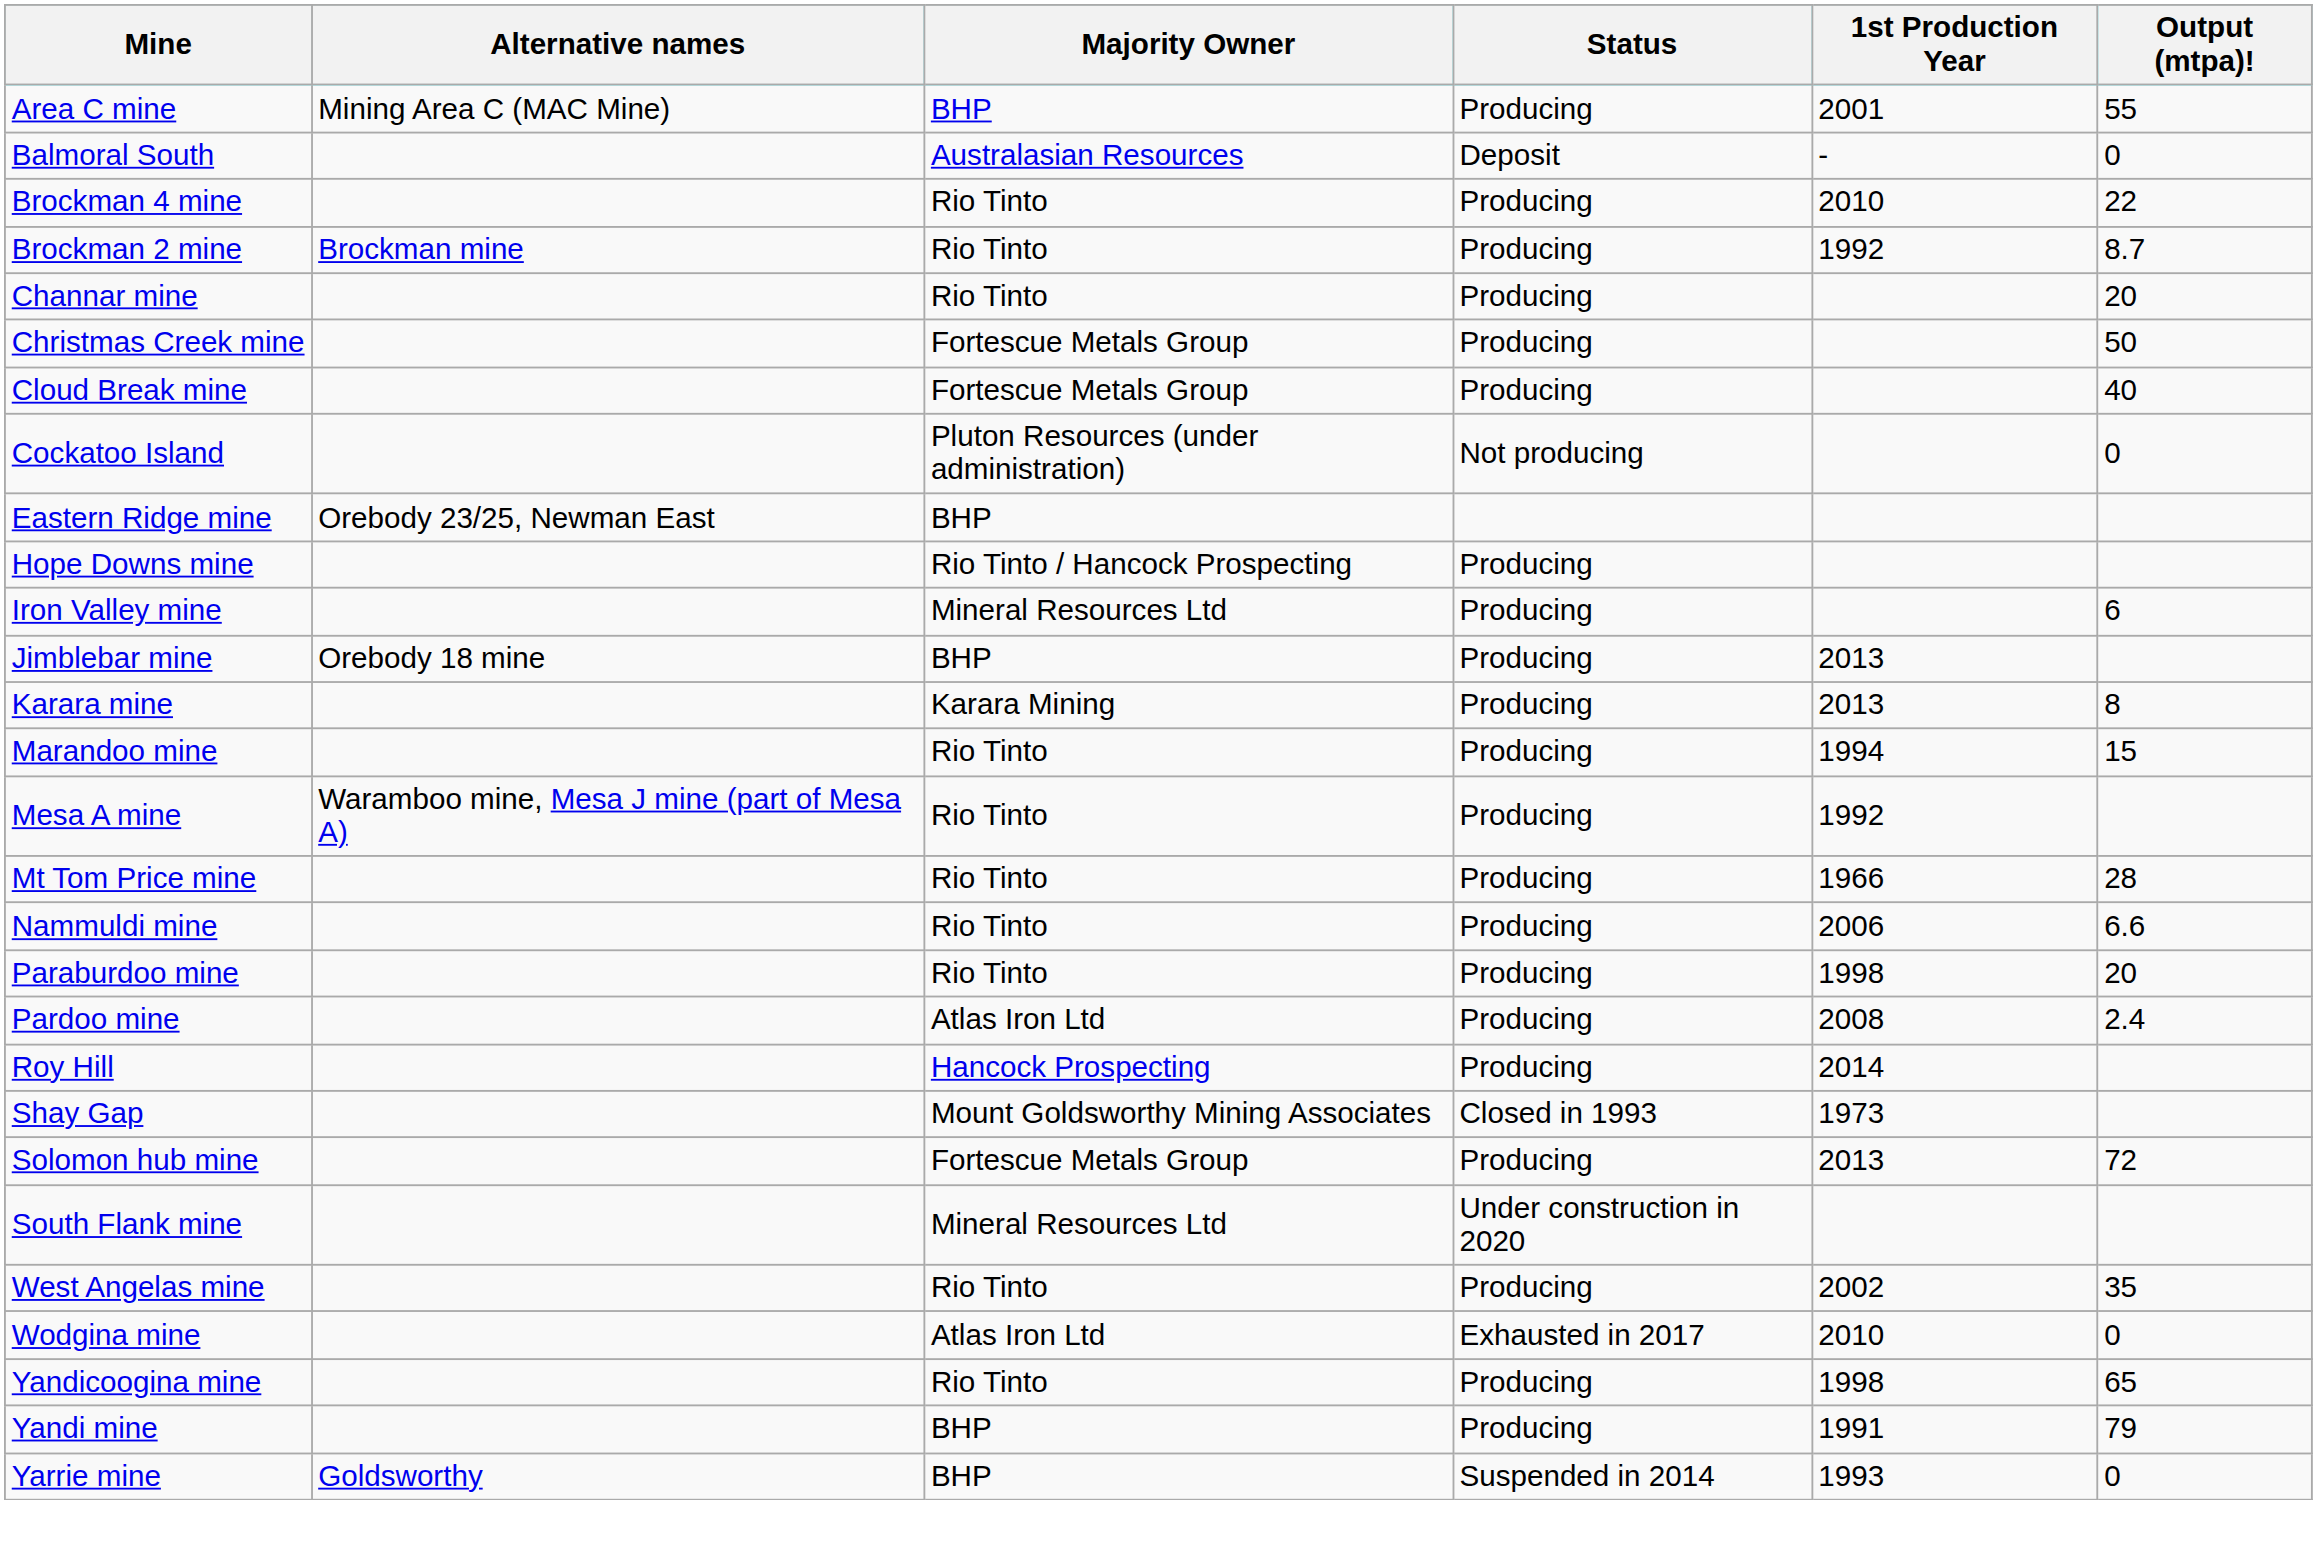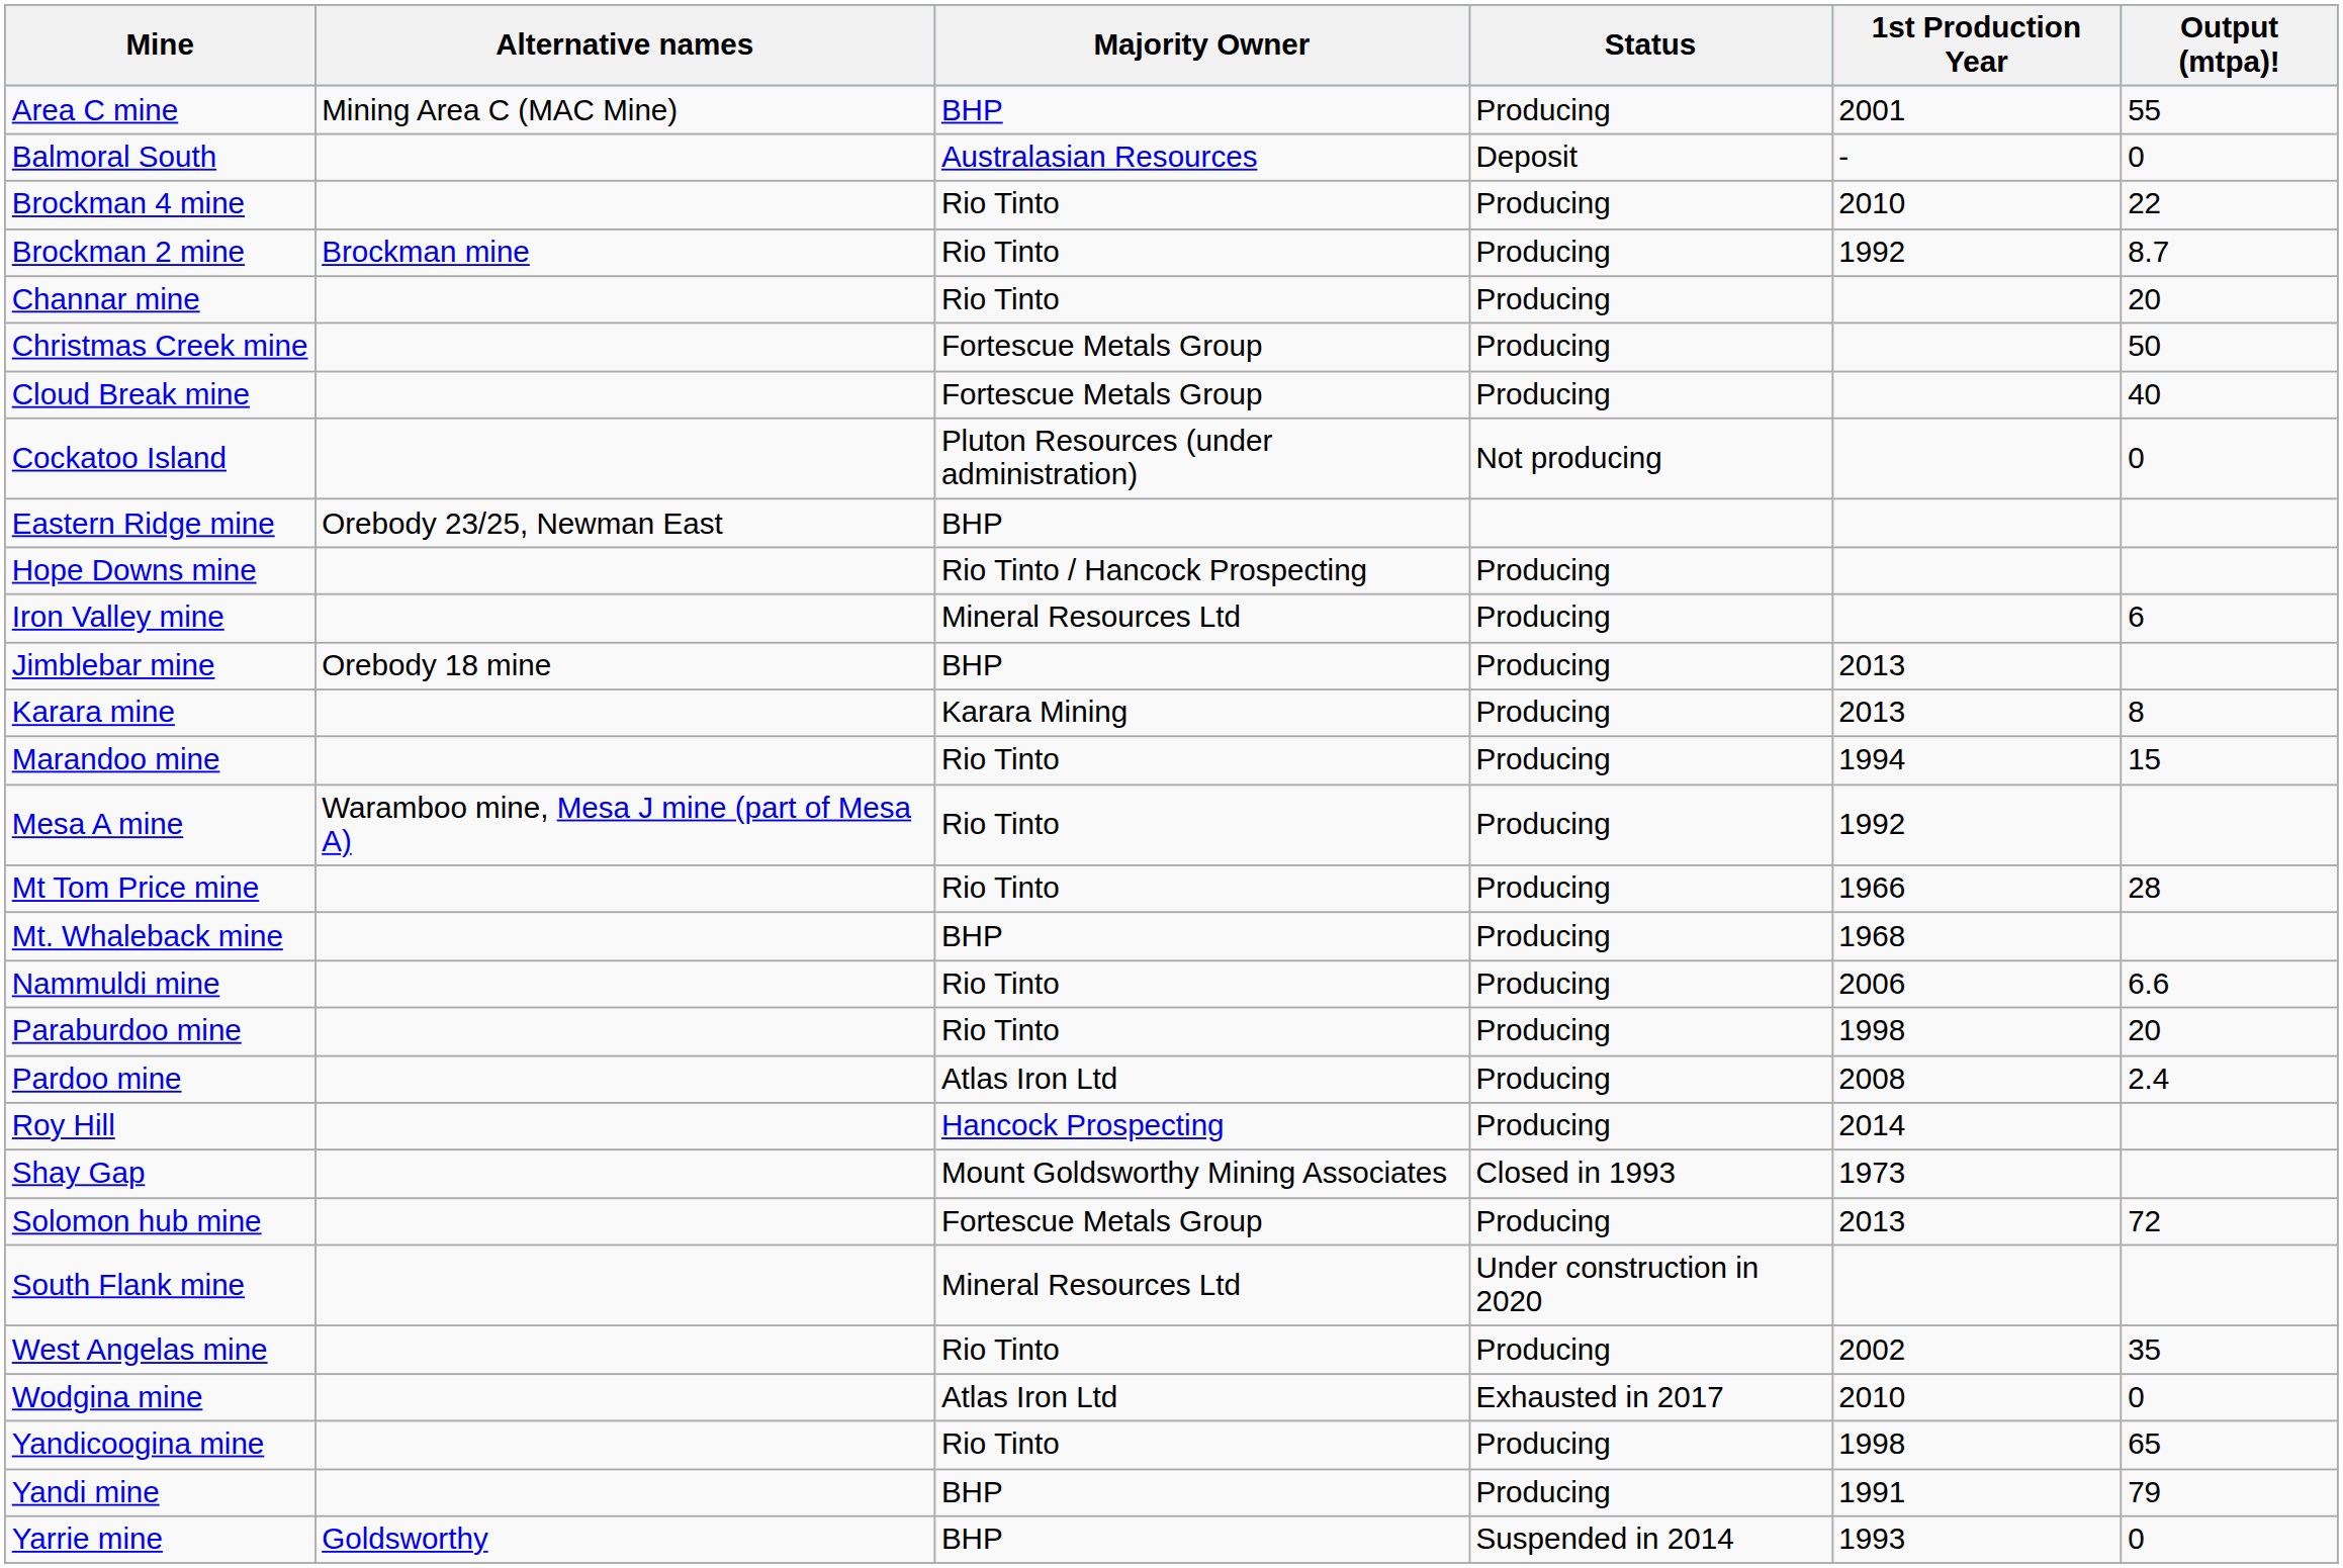+ row: Mt. Whaleback mine | BHP | Producing | 1968
